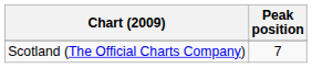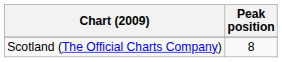Scotland (The Official Charts Company) | Peak position: 7 -> 8
